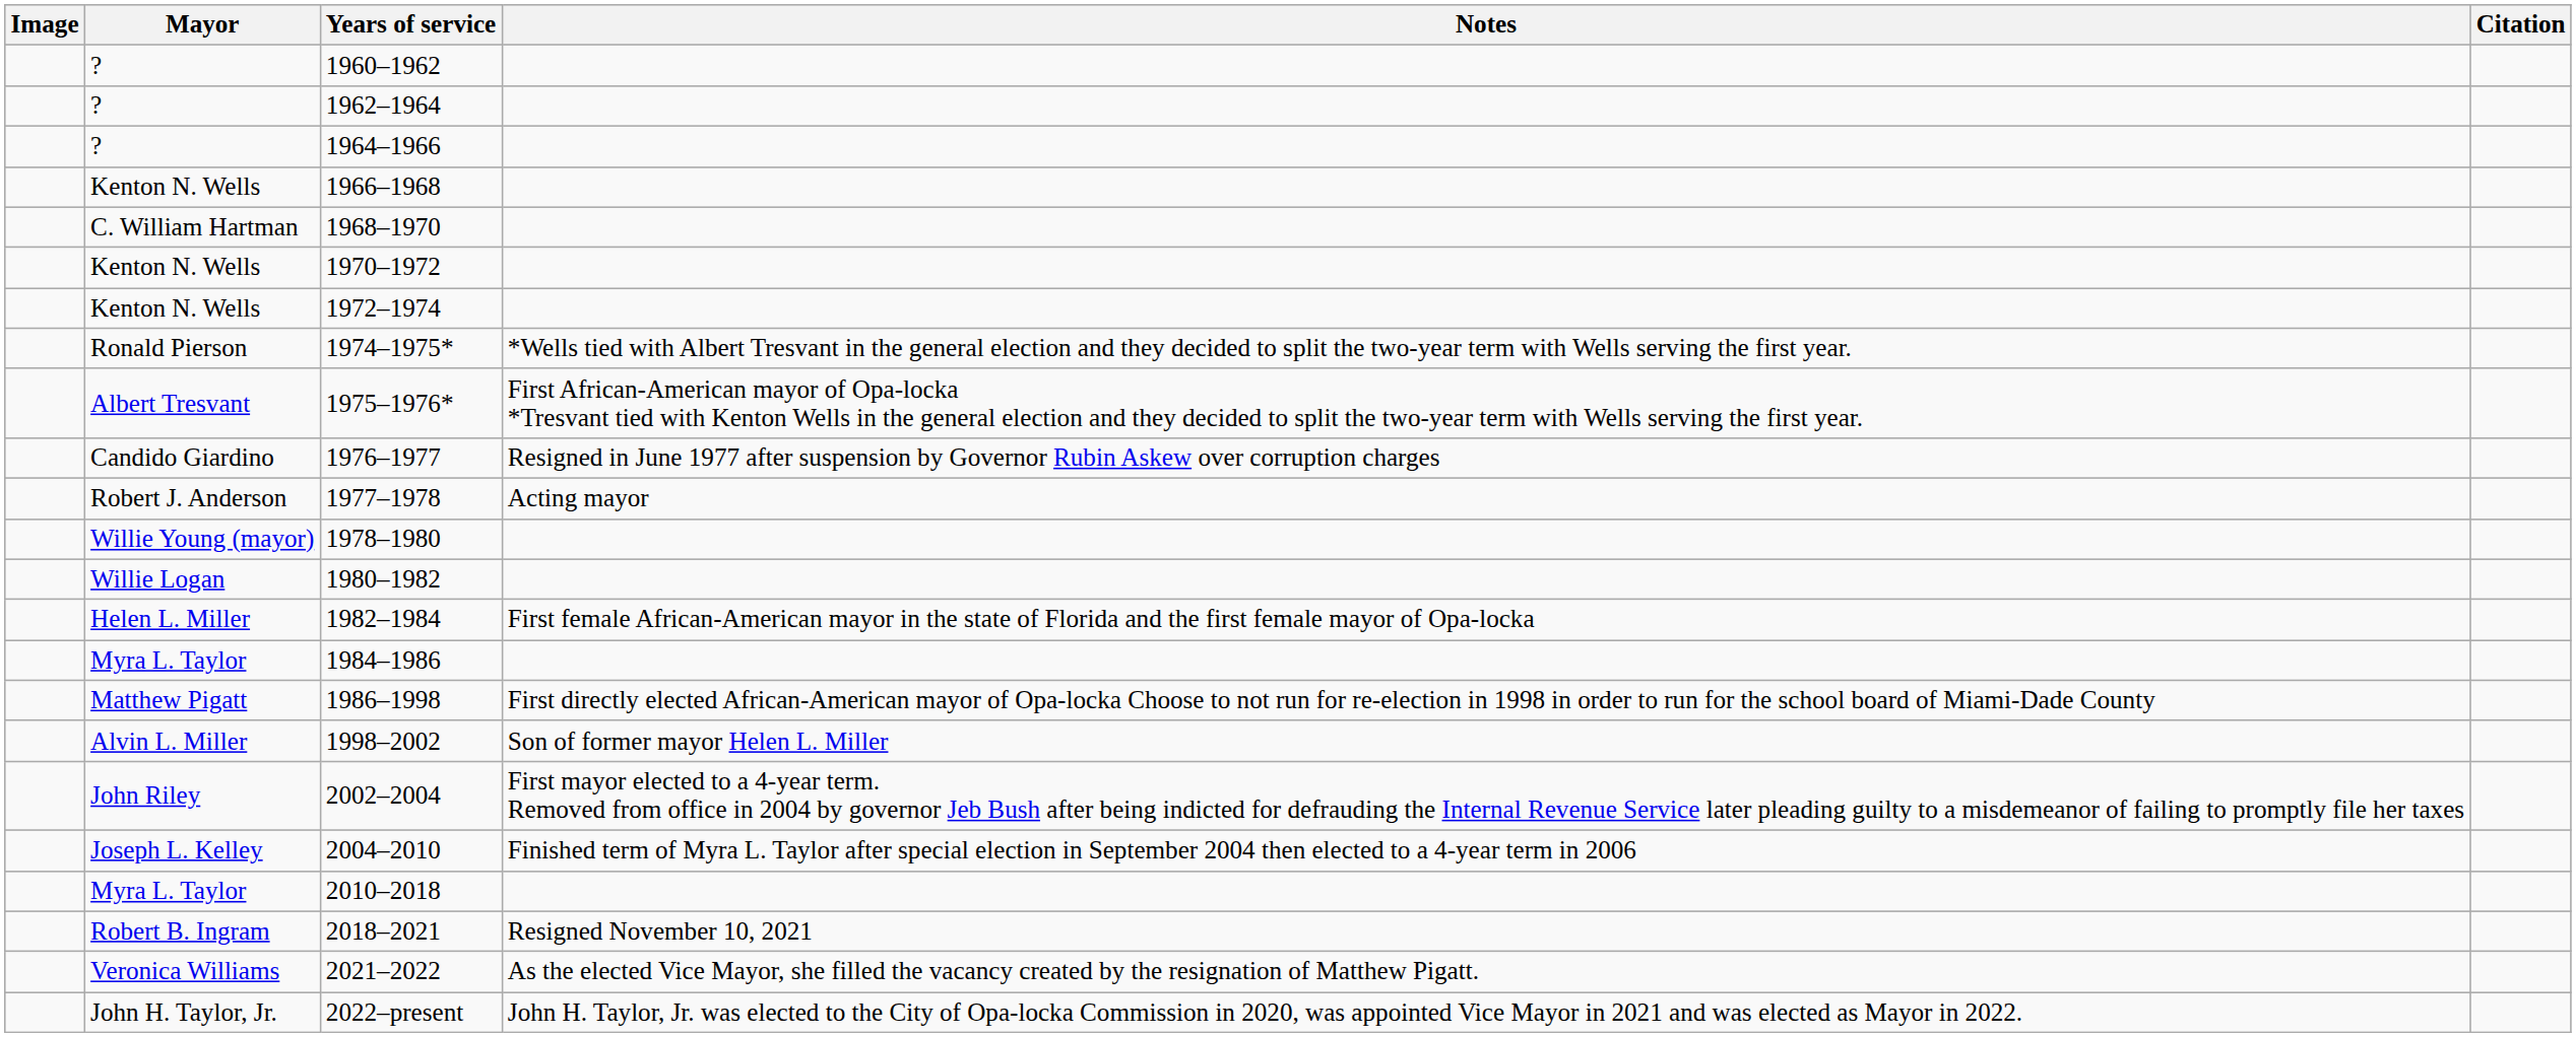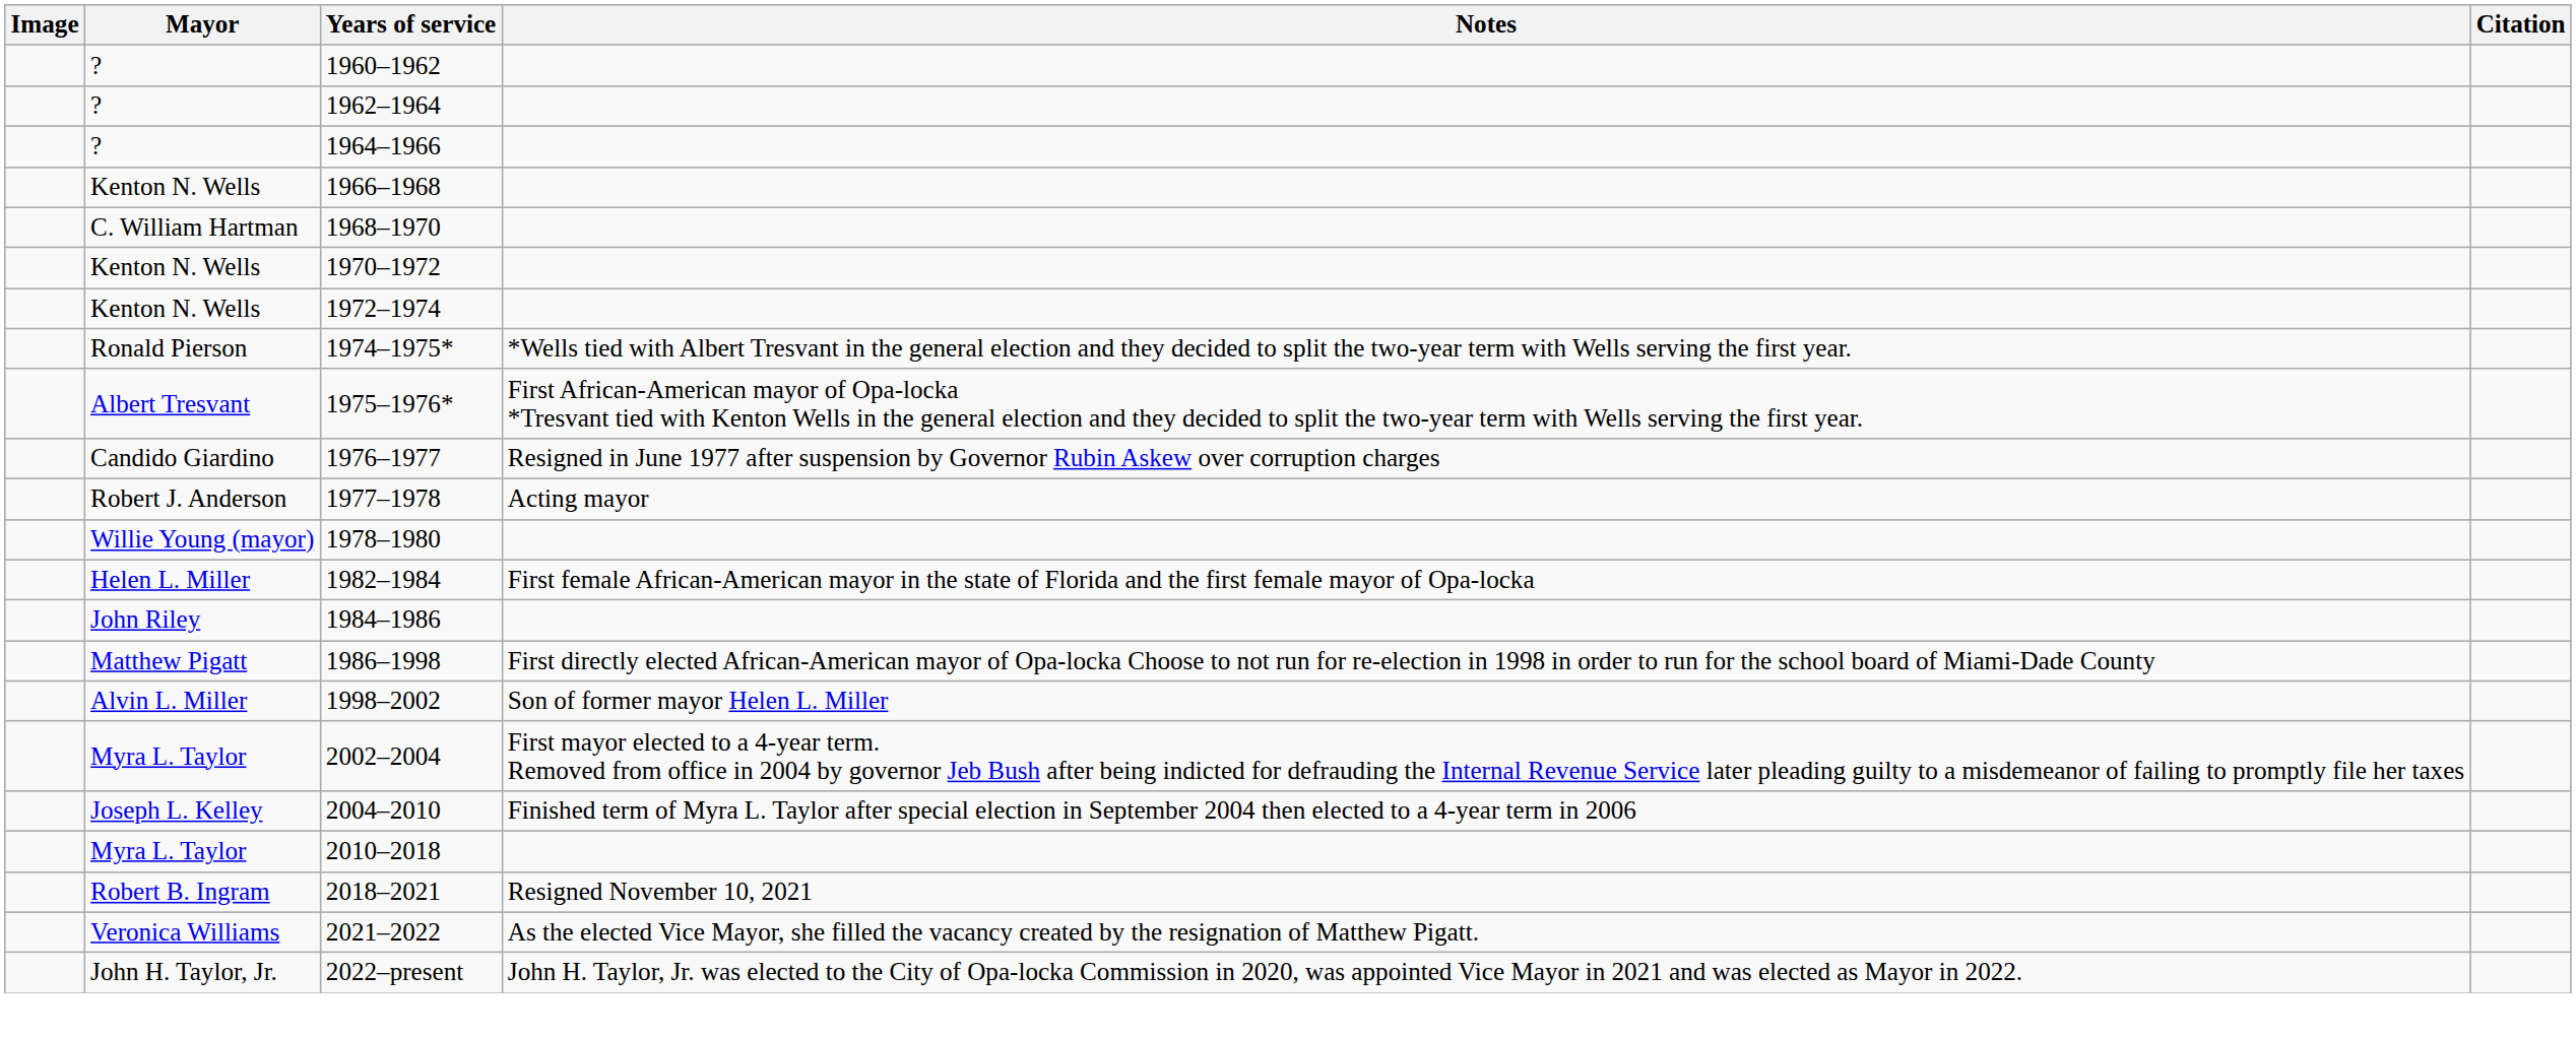- row: Willie Logan | 1980–1982
1984–1986 | Mayor: Myra L. Taylor -> John Riley
2002–2004 | Mayor: John Riley -> Myra L. Taylor
